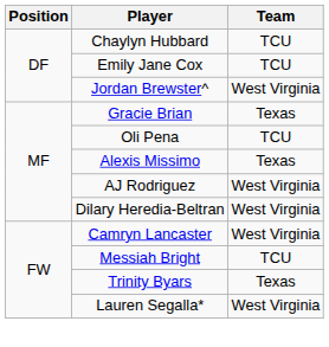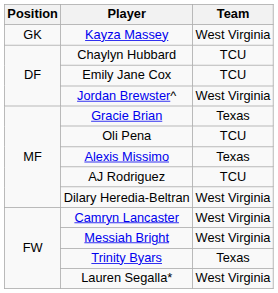+ row: GK | Kayza Massey | West Virginia
AJ Rodriguez | Team: West Virginia -> TCU
Messiah Bright | Team: TCU -> West Virginia
